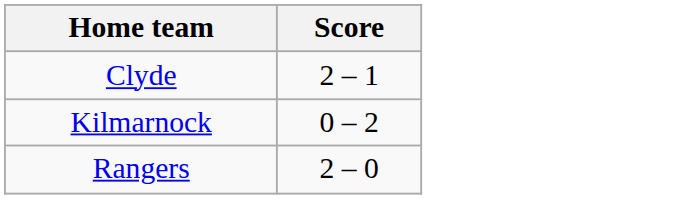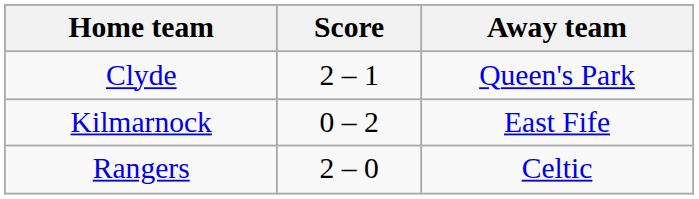+ column: Away team | Queen's Park | East Fife | Celtic
